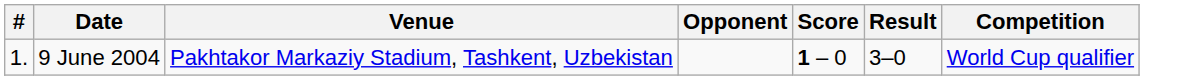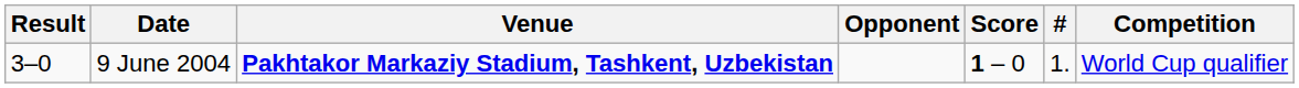columns swapped: # <-> Result
9 June 2004 | Venue: normal -> bold
